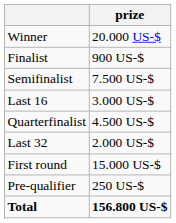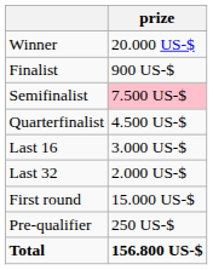Semifinalist | prize: no background -> pink background
rows swapped: Quarterfinalist <-> Last 16
